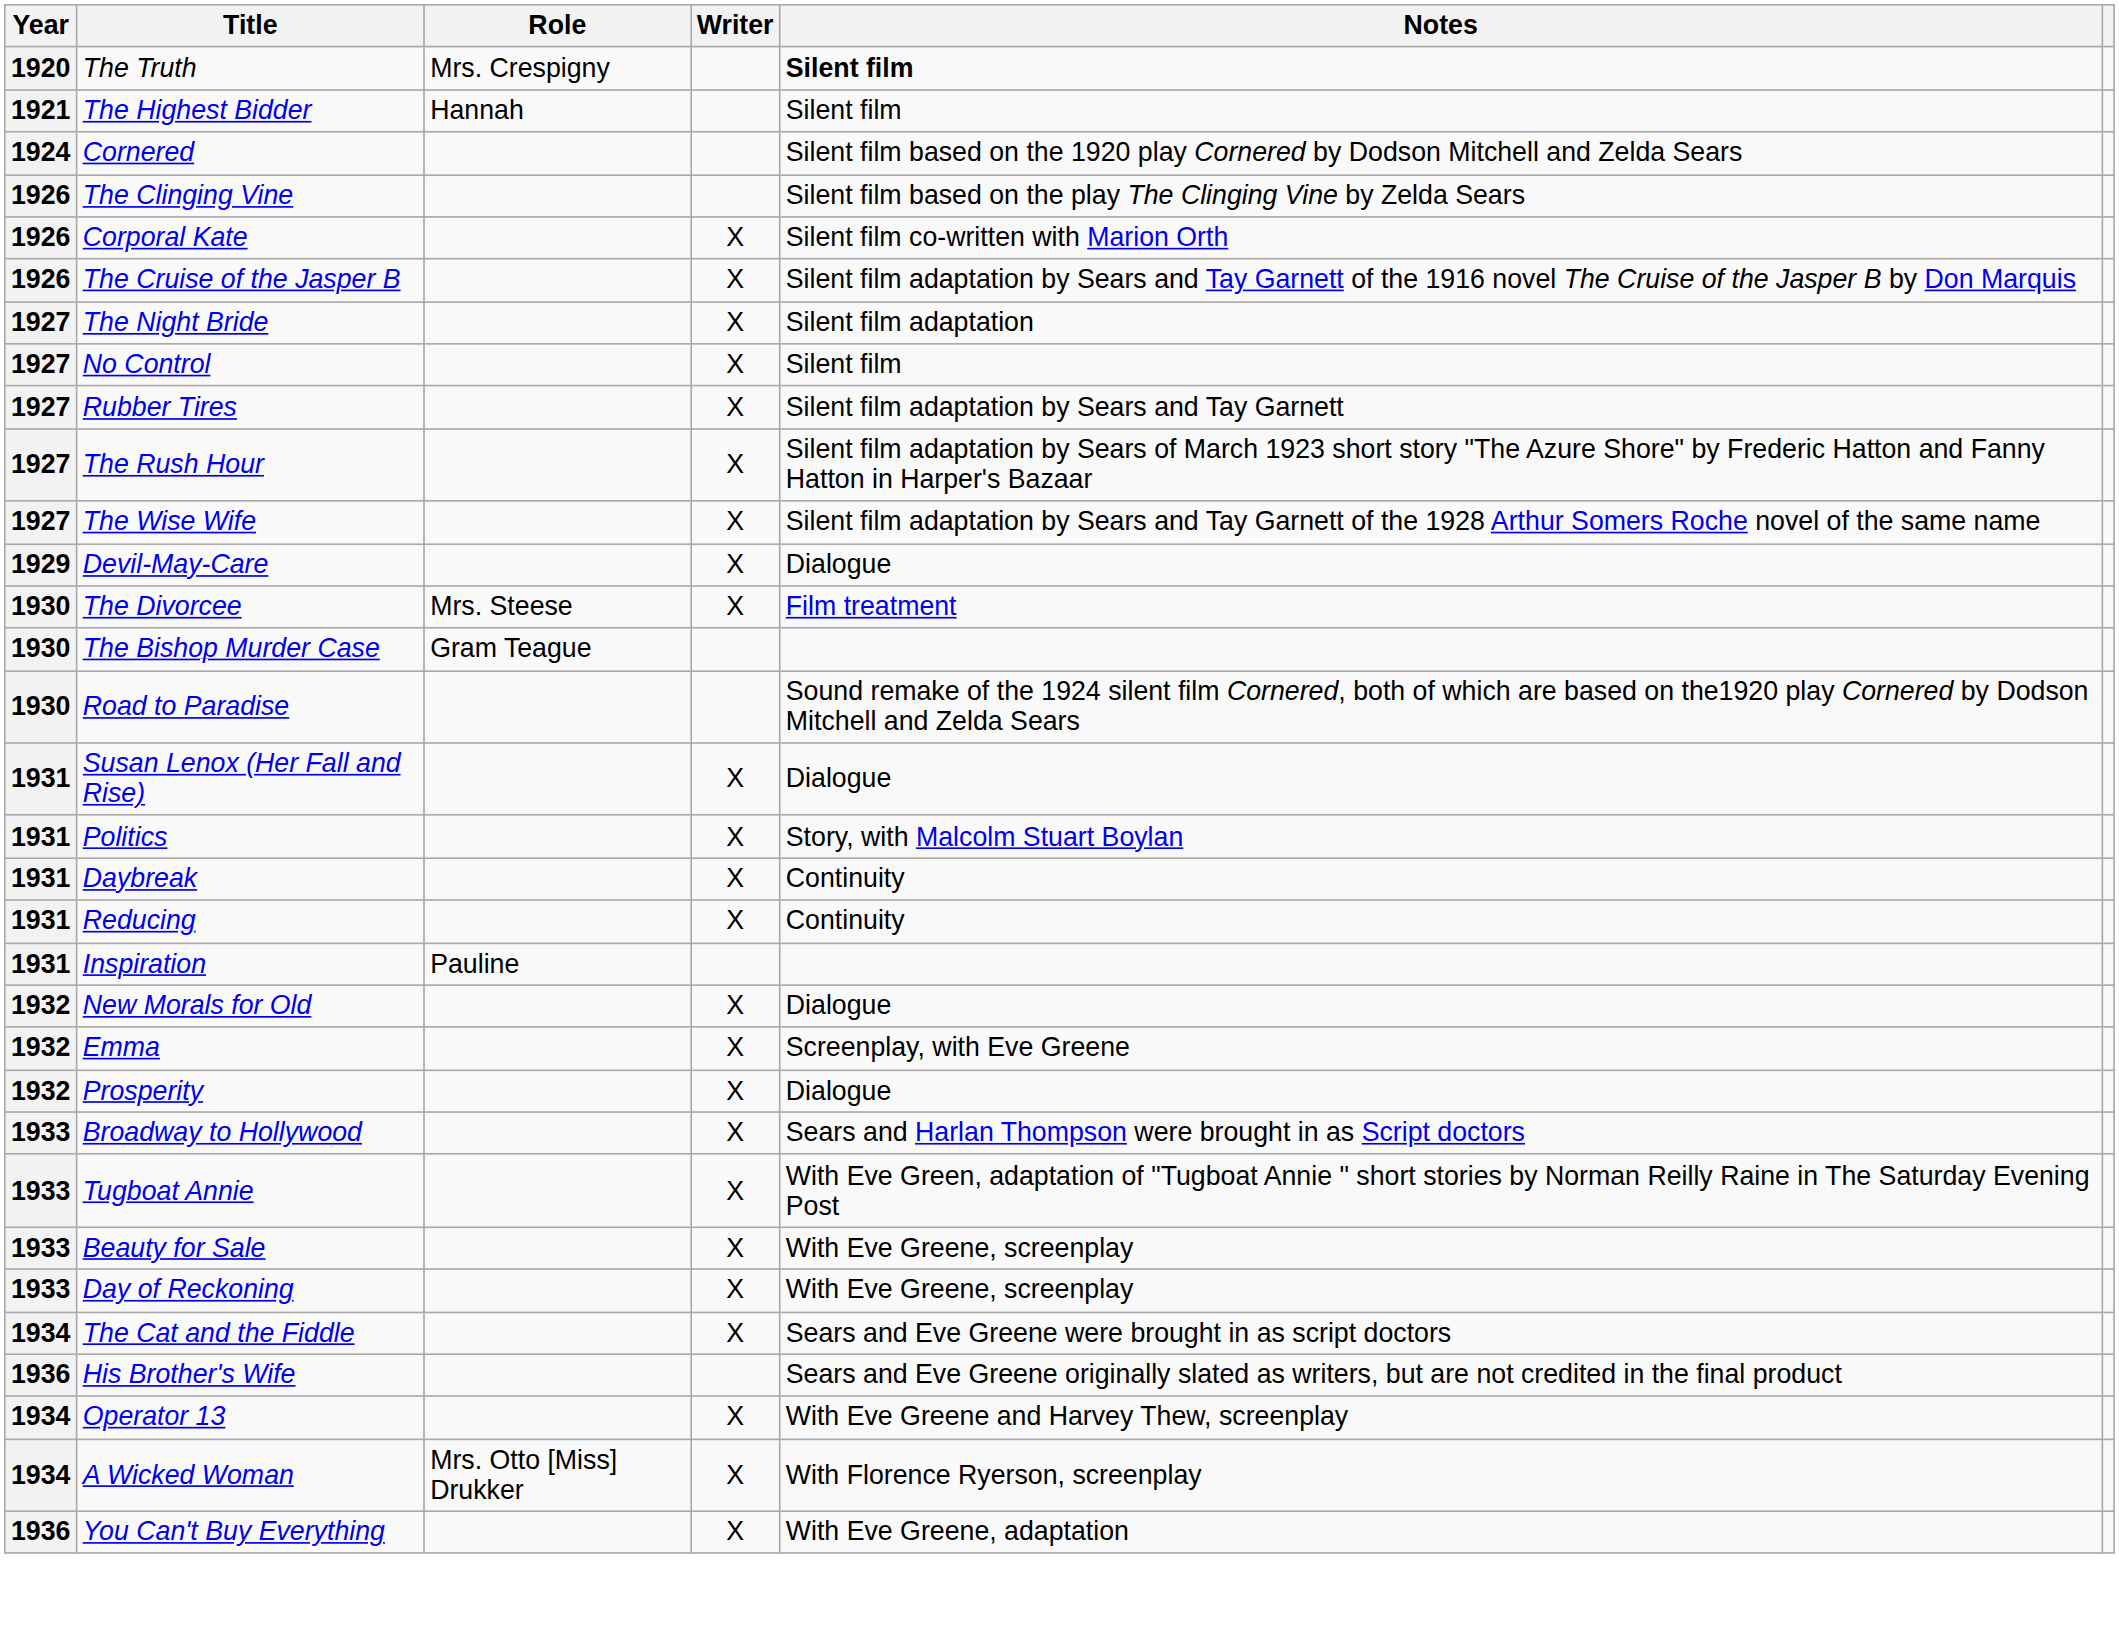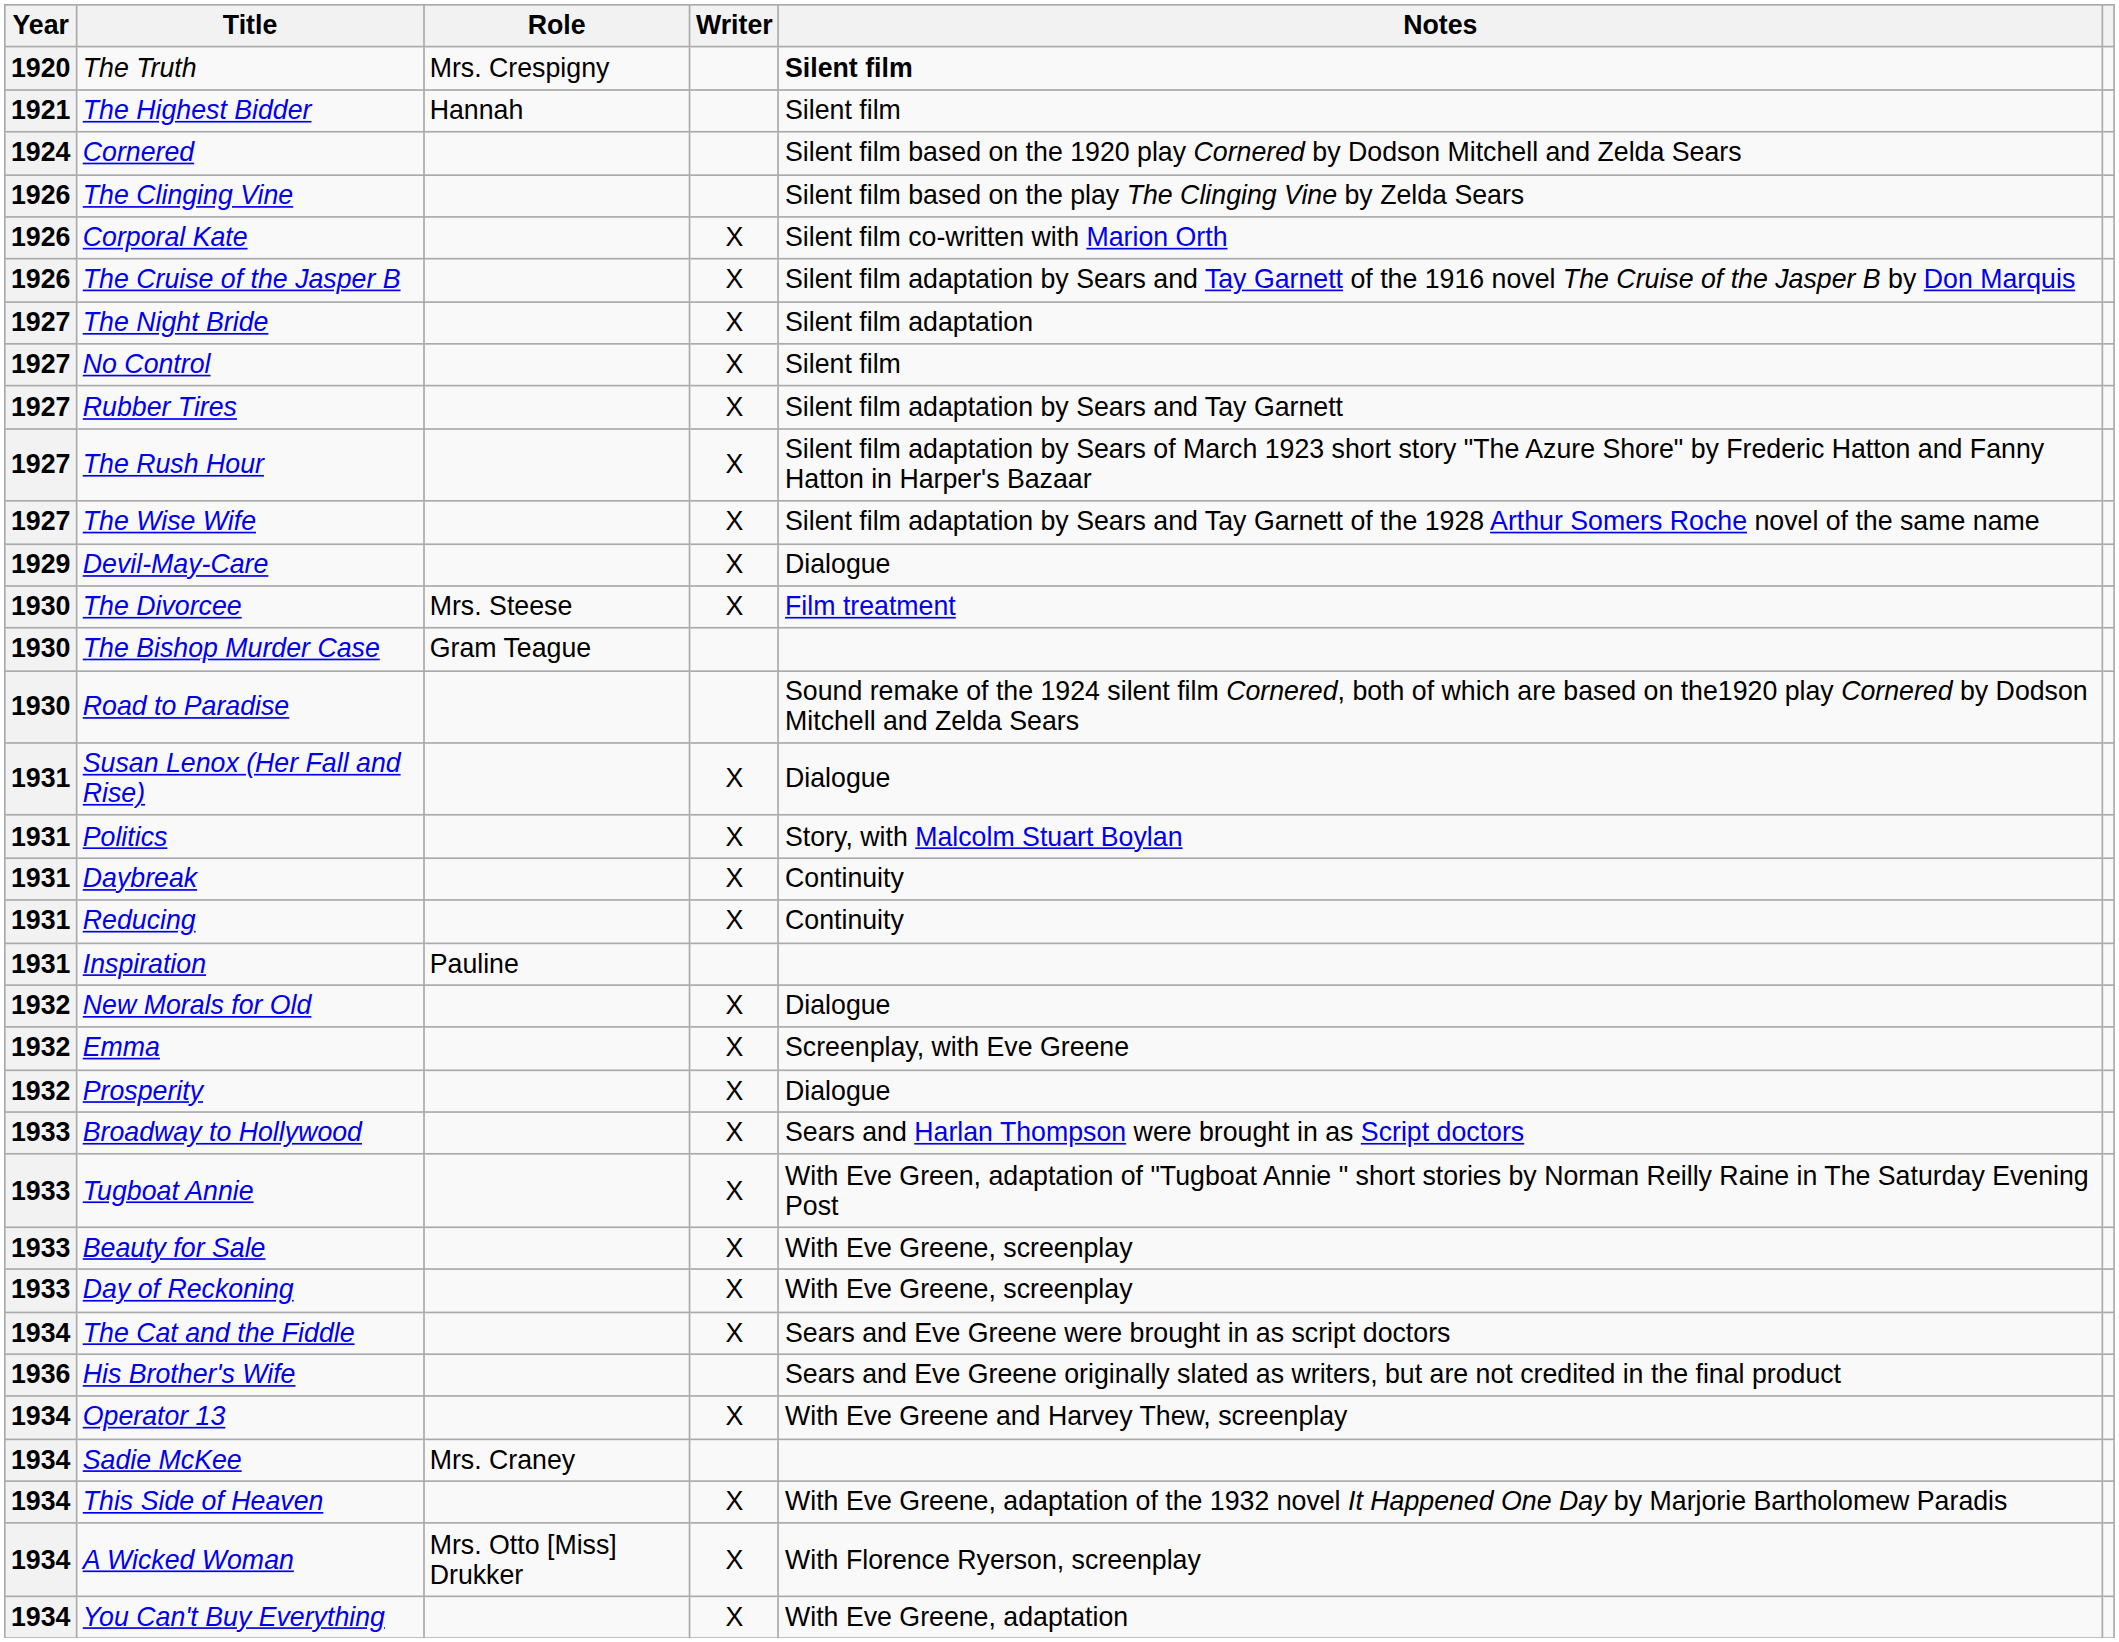+ row: 1934 | Sadie McKee | Mrs. Craney
+ row: 1934 | This Side of Heaven | X | With Eve Greene, adaptation of the 1932 novel It Happened One Day by Marjorie Bartholomew Paradis
You Can't Buy Everything | Year: 1936 -> 1934
